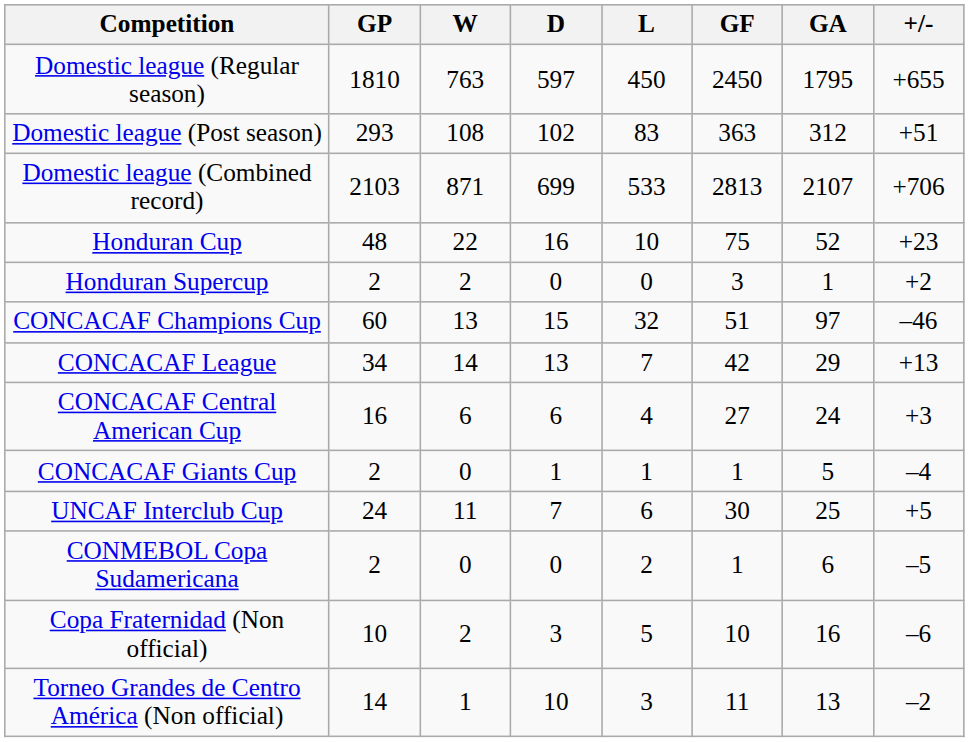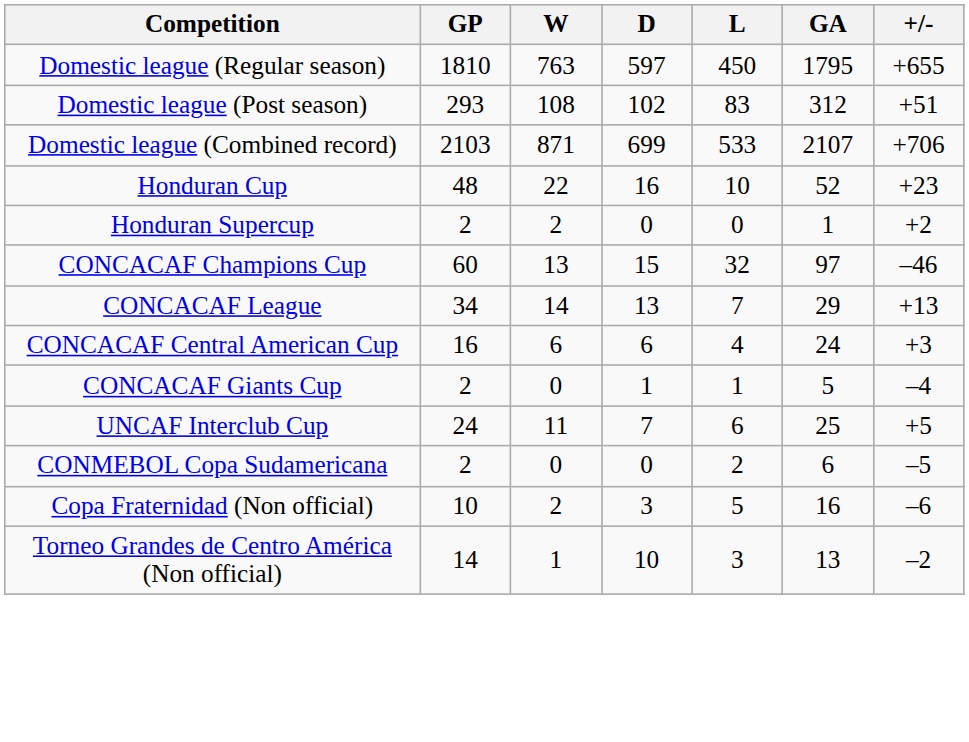- column: GF | 2450 | 363 | 2813 | 75 | 3 | 51 | 42 | 27 | 1 | 30 | 1 | 10 | 11
